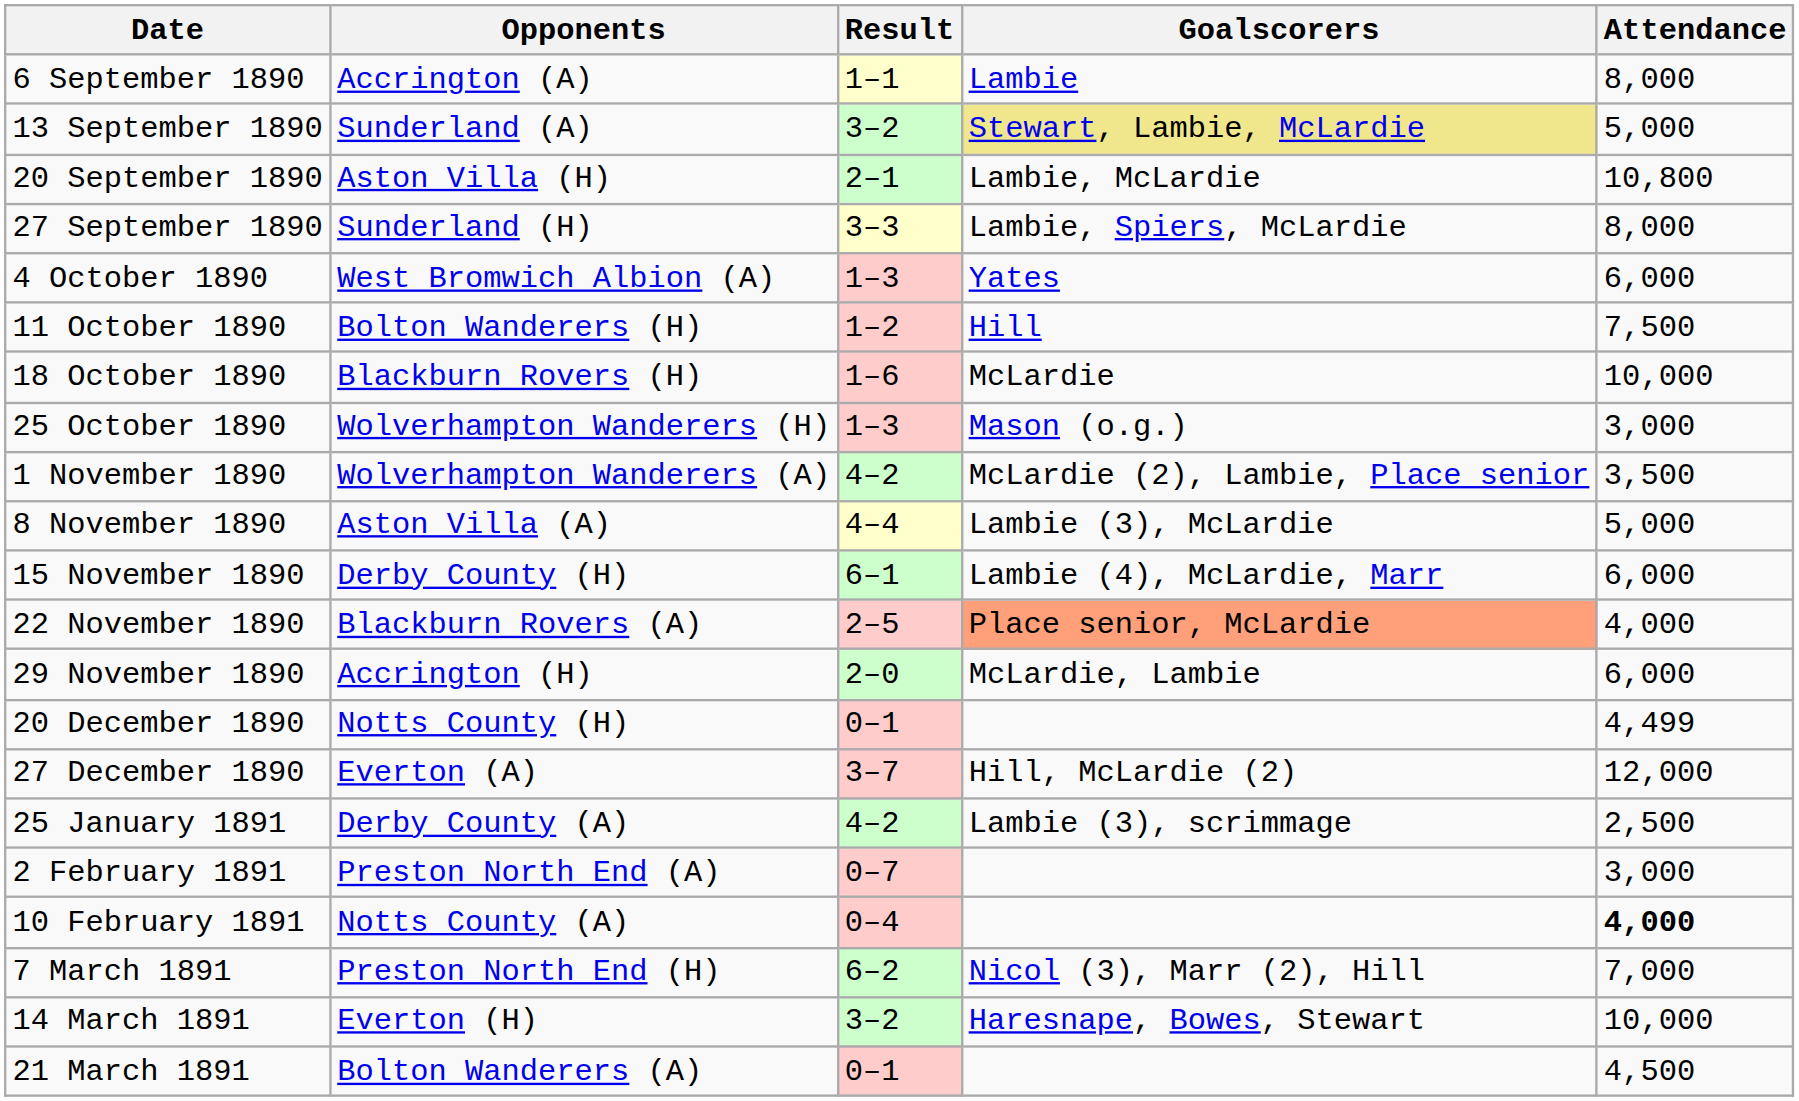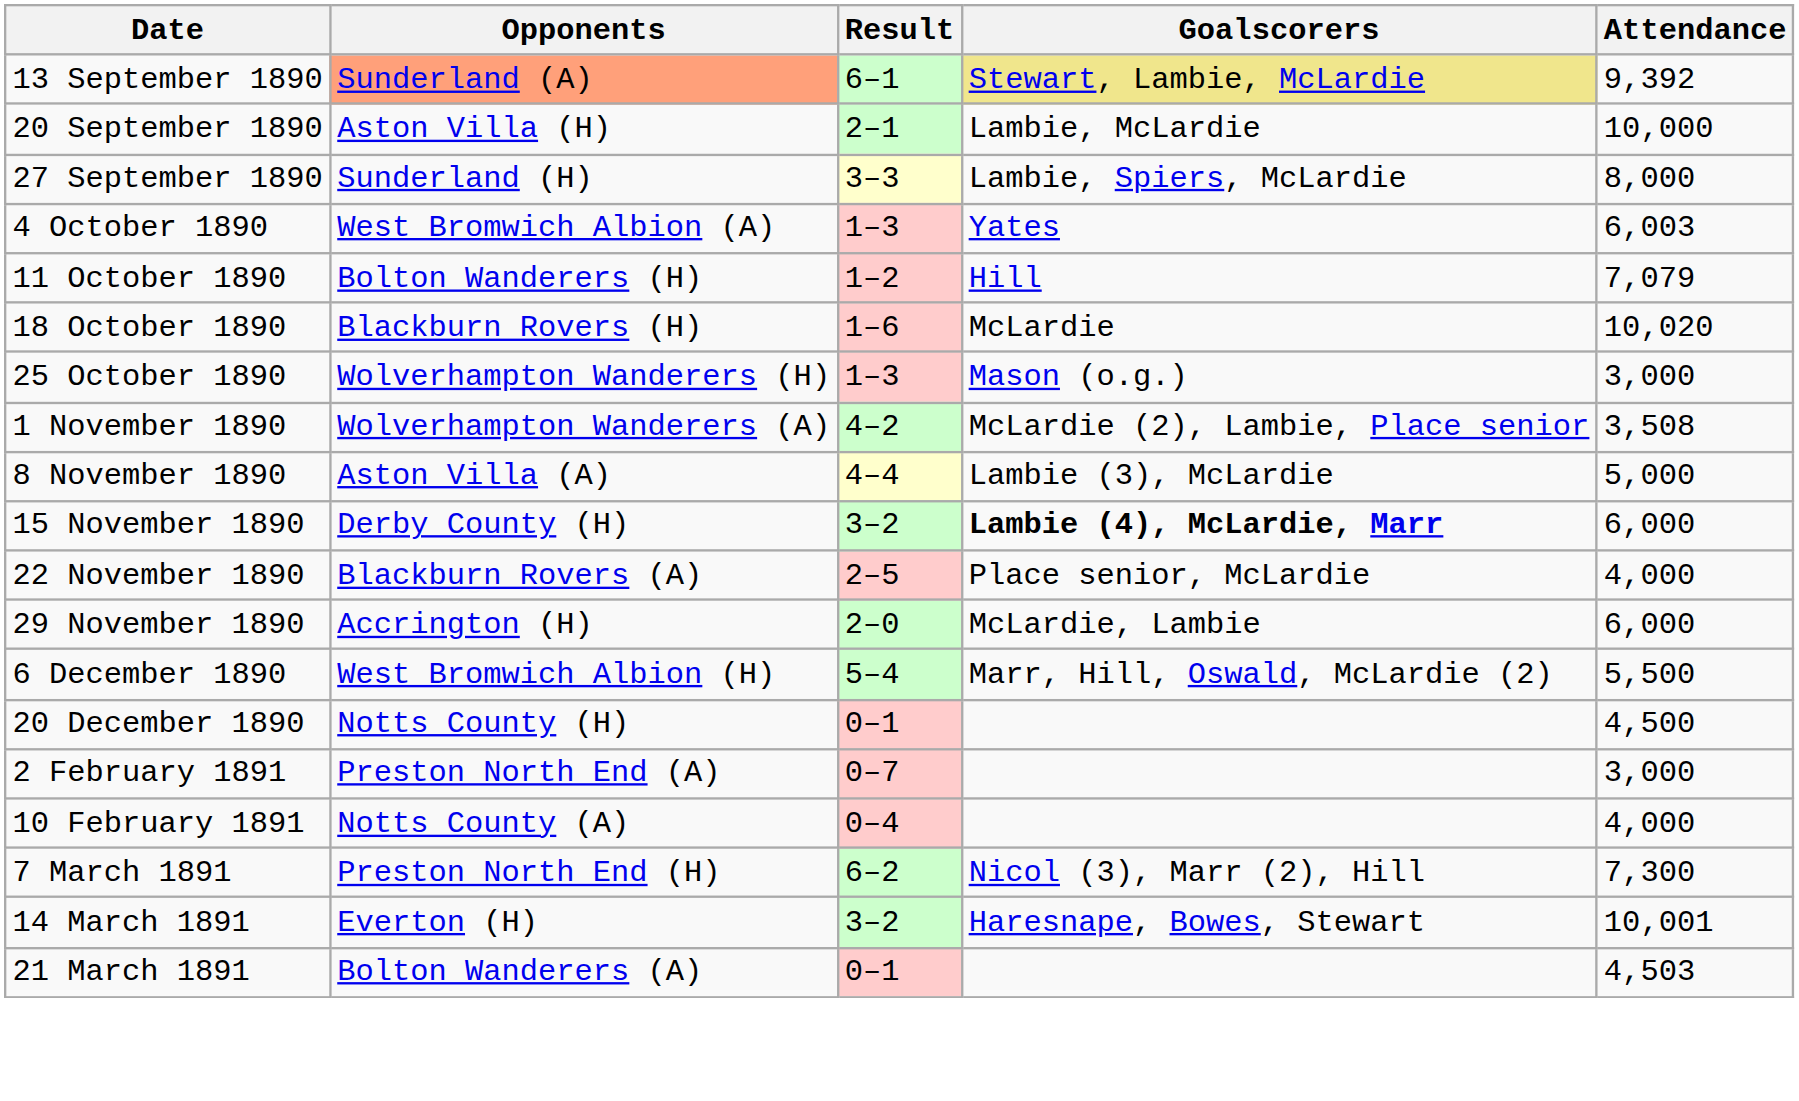- row: 6 September 1890 | Accrington (A) | 1–1 | Lambie | 8,000
13 September 1890 | Opponents: no background -> lightsalmon background
13 September 1890 | Result: 3–2 -> 6–1
13 September 1890 | Attendance: 5,000 -> 9,392
20 September 1890 | Attendance: 10,800 -> 10,000
4 October 1890 | Attendance: 6,000 -> 6,003
11 October 1890 | Attendance: 7,500 -> 7,079
18 October 1890 | Attendance: 10,000 -> 10,020
1 November 1890 | Attendance: 3,500 -> 3,508
15 November 1890 | Result: 6–1 -> 3–2
15 November 1890 | Goalscorers: normal -> bold
22 November 1890 | Goalscorers: lightsalmon background -> no background
+ row: 6 December 1890 | West Bromwich Albion (H) | 5–4 | Marr, Hill, Oswald, McLardie (2) | 5,500
20 December 1890 | Attendance: 4,499 -> 4,500
- row: 27 December 1890 | Everton (A) | 3–7 | Hill, McLardie (2) | 12,000
- row: 25 January 1891 | Derby County (A) | 4–2 | Lambie (3), scrimmage | 2,500
10 February 1891 | Attendance: bold -> normal
7 March 1891 | Attendance: 7,000 -> 7,300
14 March 1891 | Attendance: 10,000 -> 10,001
21 March 1891 | Attendance: 4,500 -> 4,503
